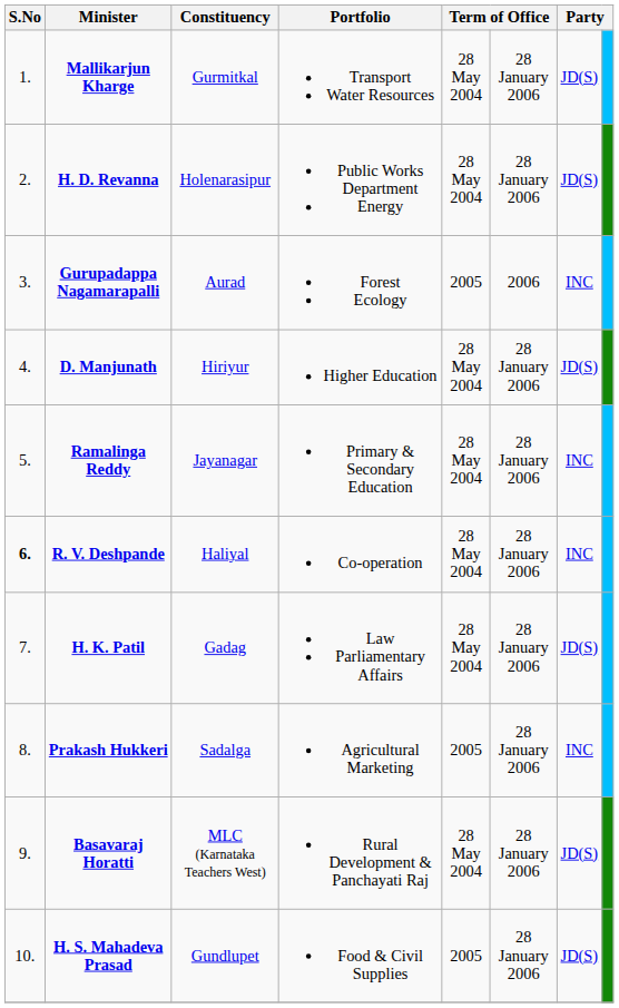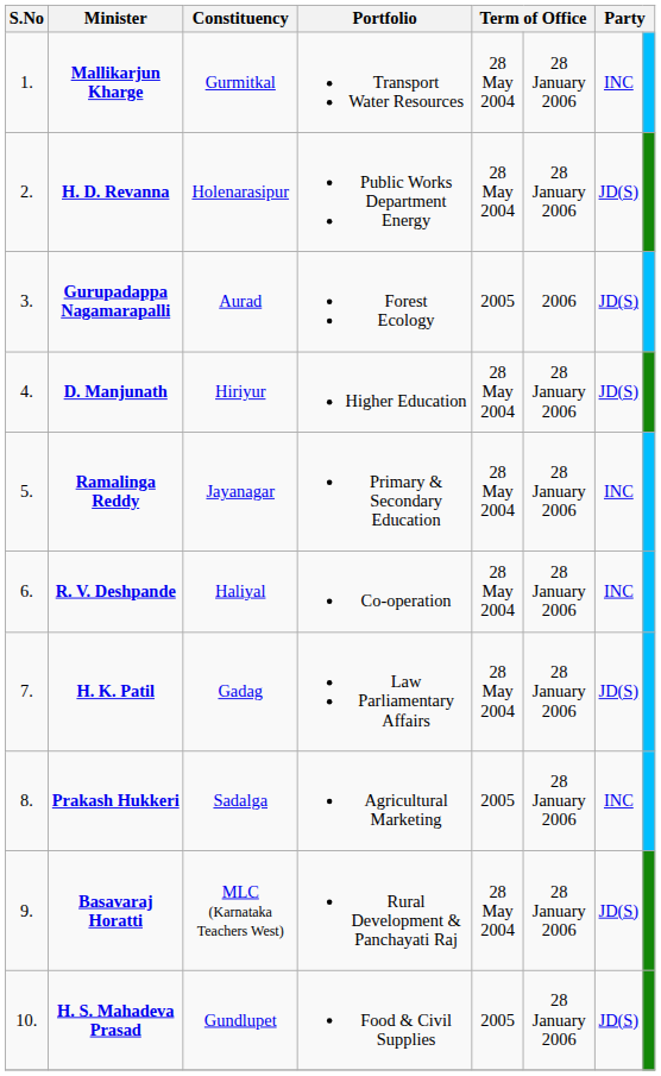Mallikarjun Kharge | column 7: JD(S) -> INC
Gurupadappa Nagamarapalli | column 7: INC -> JD(S)
R. V. Deshpande | S.No: bold -> normal
